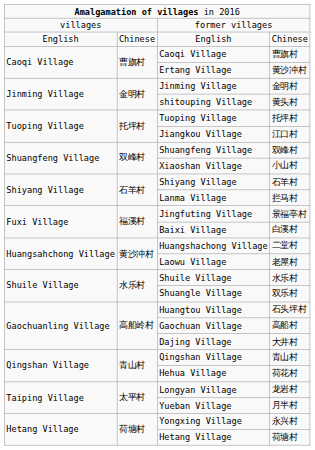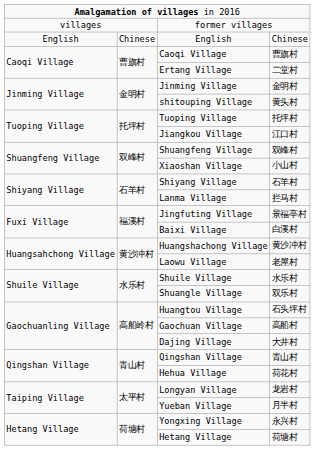Ertang Village | column 4: 黄沙冲村 -> 二堂村
Huangshachong Village | column 4: 二堂村 -> 黄沙冲村
